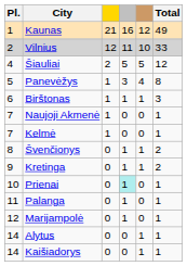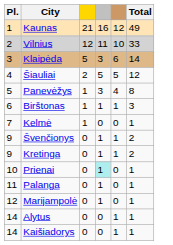+ row: 3 | Klaipėda | 5 | 3 | 6 | 14
- row: 7 | Naujoji Akmenė | 1 | 0 | 0 | 1
Švenčionys | Pl.: 8 -> 9
